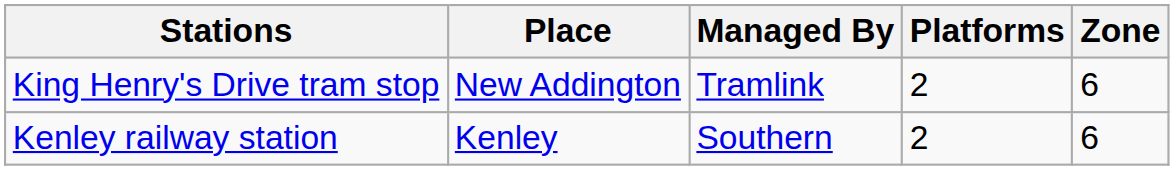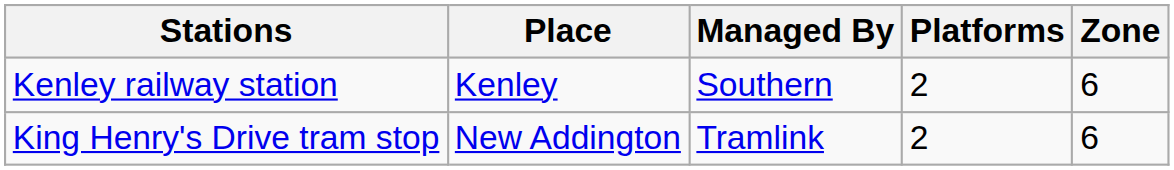rows swapped: Kenley railway station <-> King Henry's Drive tram stop
